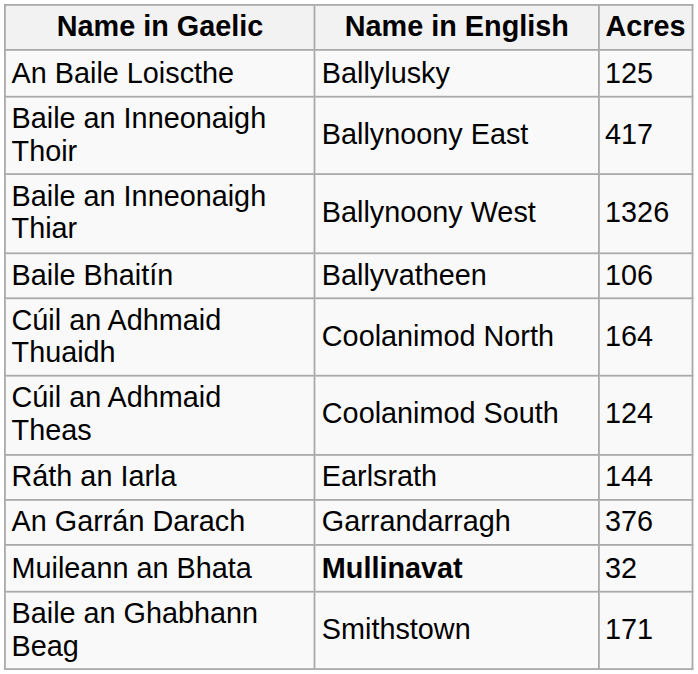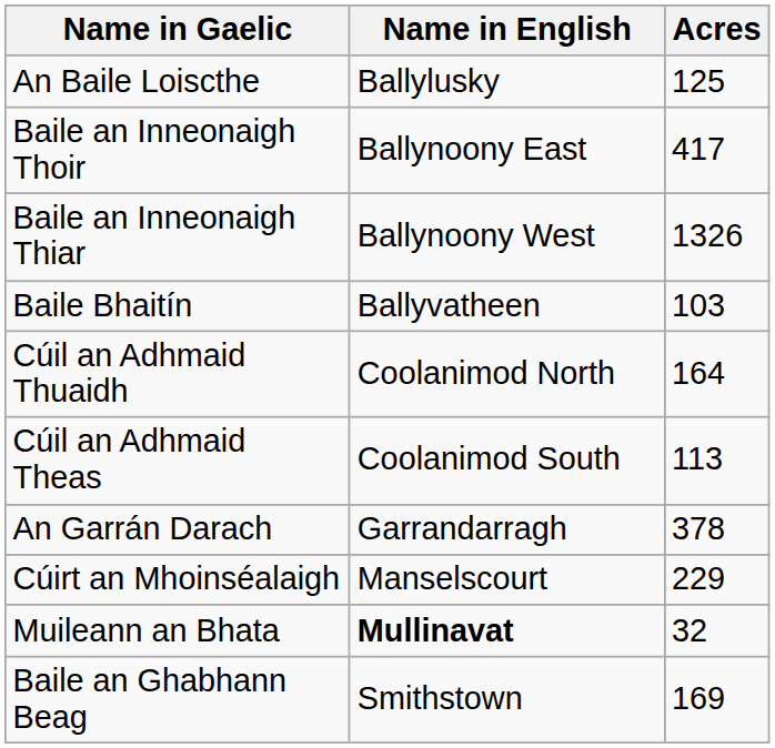Baile Bhaitín | Acres: 106 -> 103
Cúil an Adhmaid Theas | Acres: 124 -> 113
- row: Ráth an Iarla | Earlsrath | 144
An Garrán Darach | Acres: 376 -> 378
+ row: Cúirt an Mhoinséalaigh | Manselscourt | 229
Baile an Ghabhann Beag | Acres: 171 -> 169
